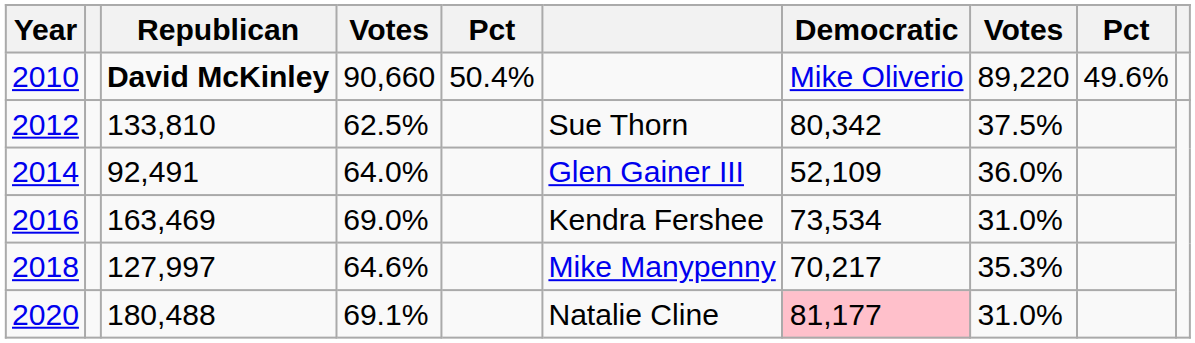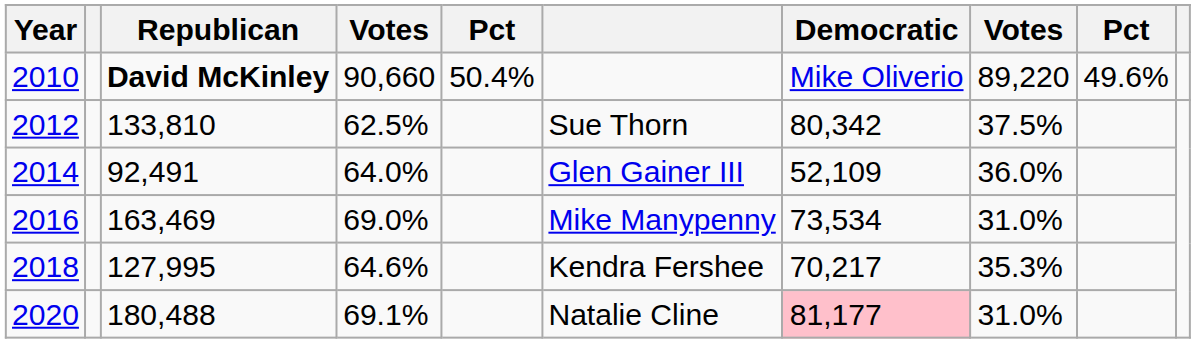2016 | column 6: Kendra Fershee -> Mike Manypenny
2018 | Republican: 127,997 -> 127,995
2018 | column 6: Mike Manypenny -> Kendra Fershee
